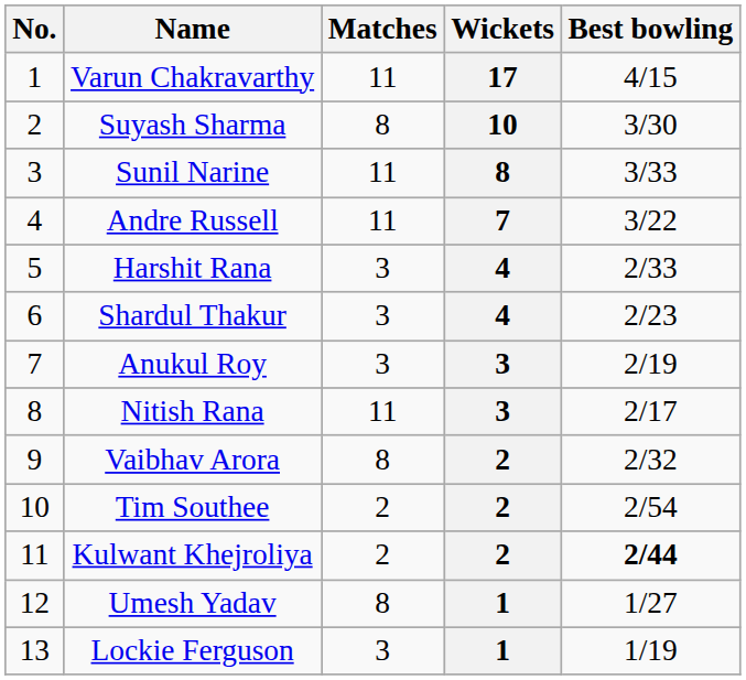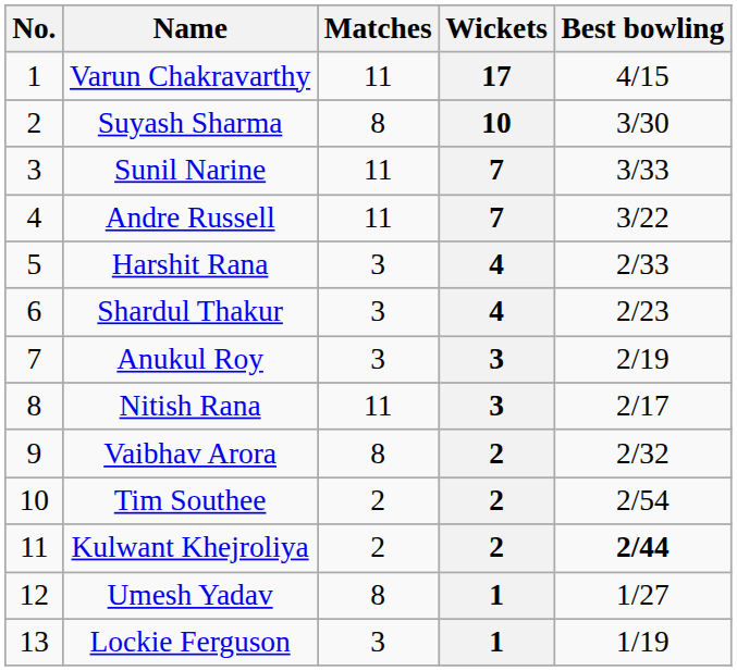Sunil Narine | Wickets: 8 -> 7
